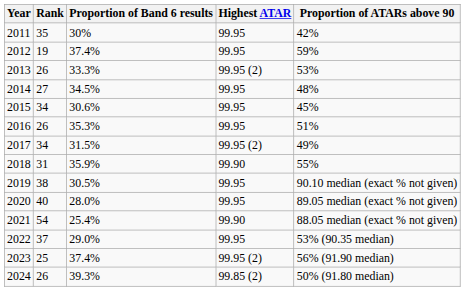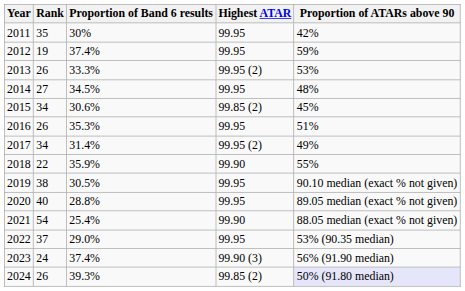2015 | Highest ATAR: 99.95 -> 99.85 (2)
2017 | Proportion of Band 6 results: 31.5% -> 31.4%
2018 | Rank: 31 -> 22
2020 | Proportion of Band 6 results: 28.0% -> 28.8%
2023 | Rank: 25 -> 24
2023 | Highest ATAR: 99.95 (2) -> 99.90 (3)
2024 | Proportion of ATARs above 90: no background -> lavender background
